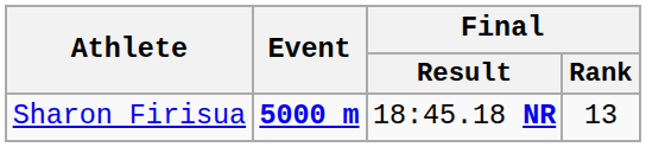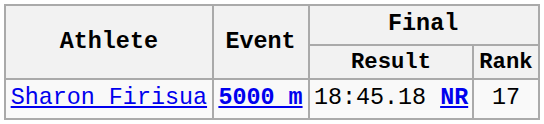Sharon Firisua | Final / Rank: 13 -> 17
